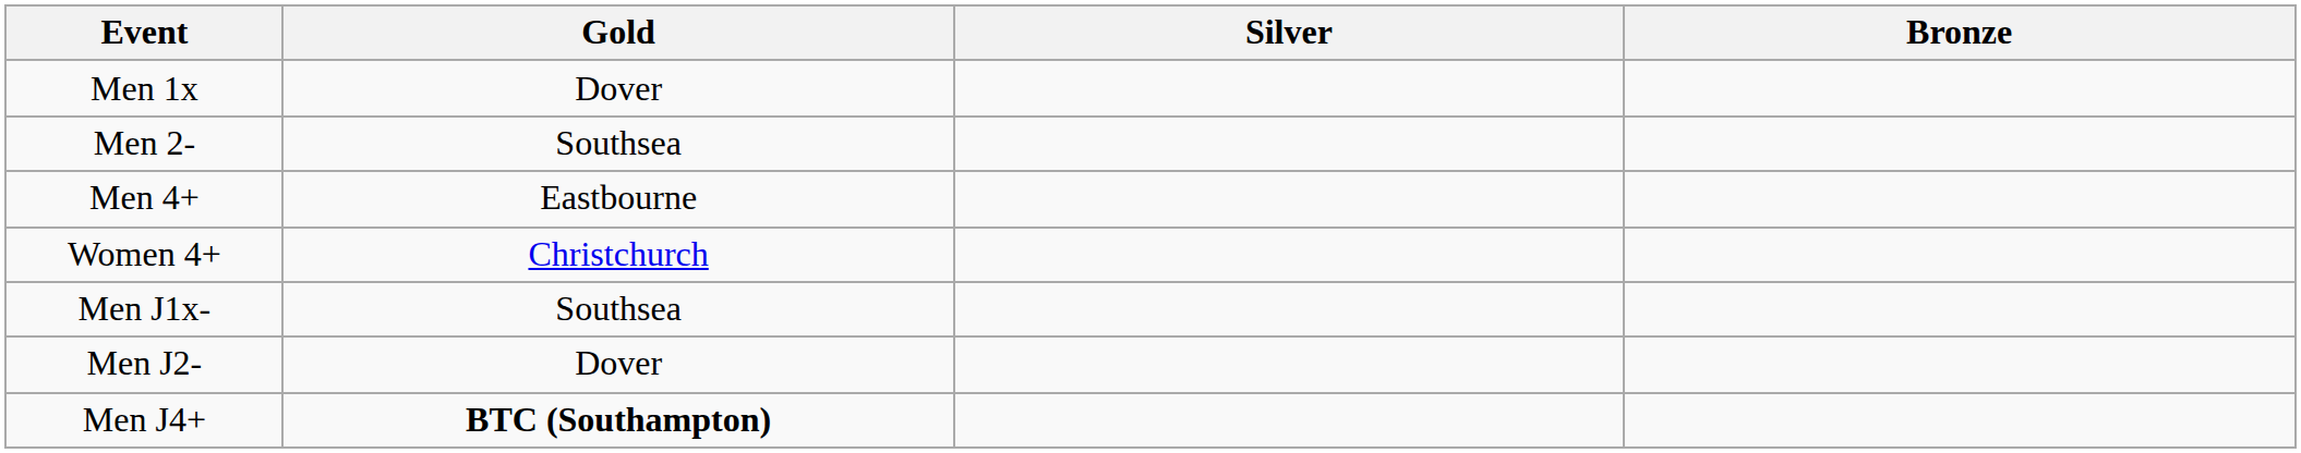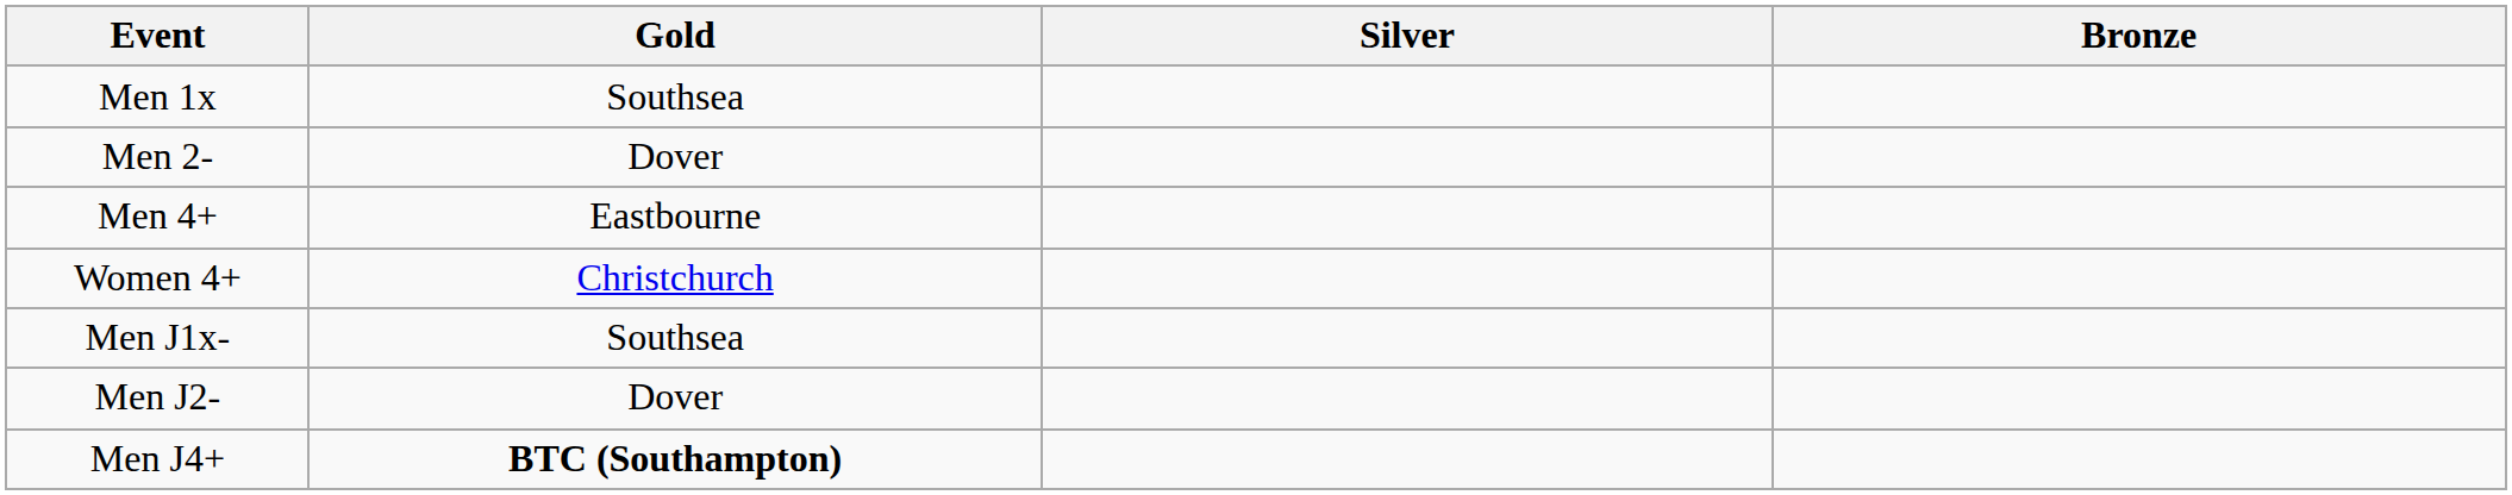Men 1x | Gold: Dover -> Southsea
Men 2- | Gold: Southsea -> Dover
